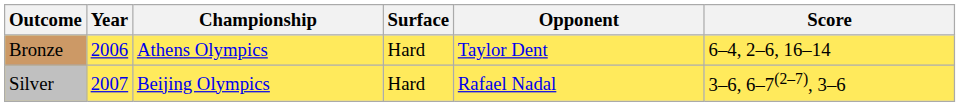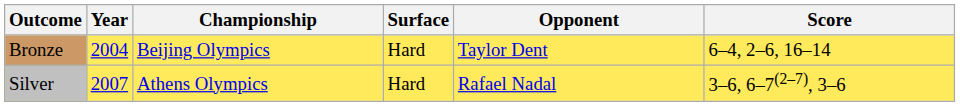Bronze | Year: 2006 -> 2004
Bronze | Championship: Athens Olympics -> Beijing Olympics
Silver | Championship: Beijing Olympics -> Athens Olympics
